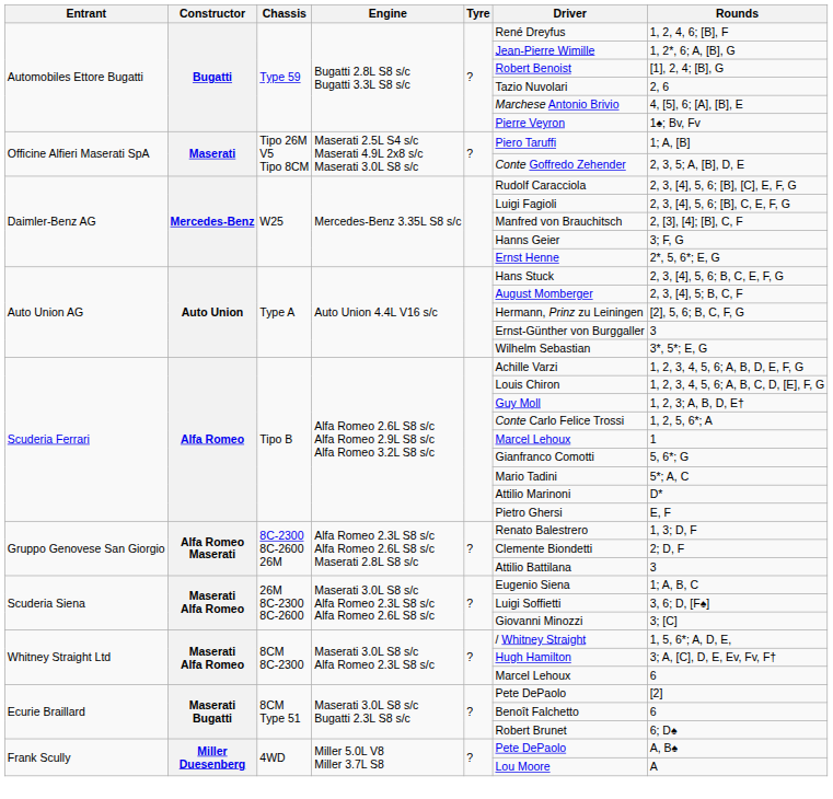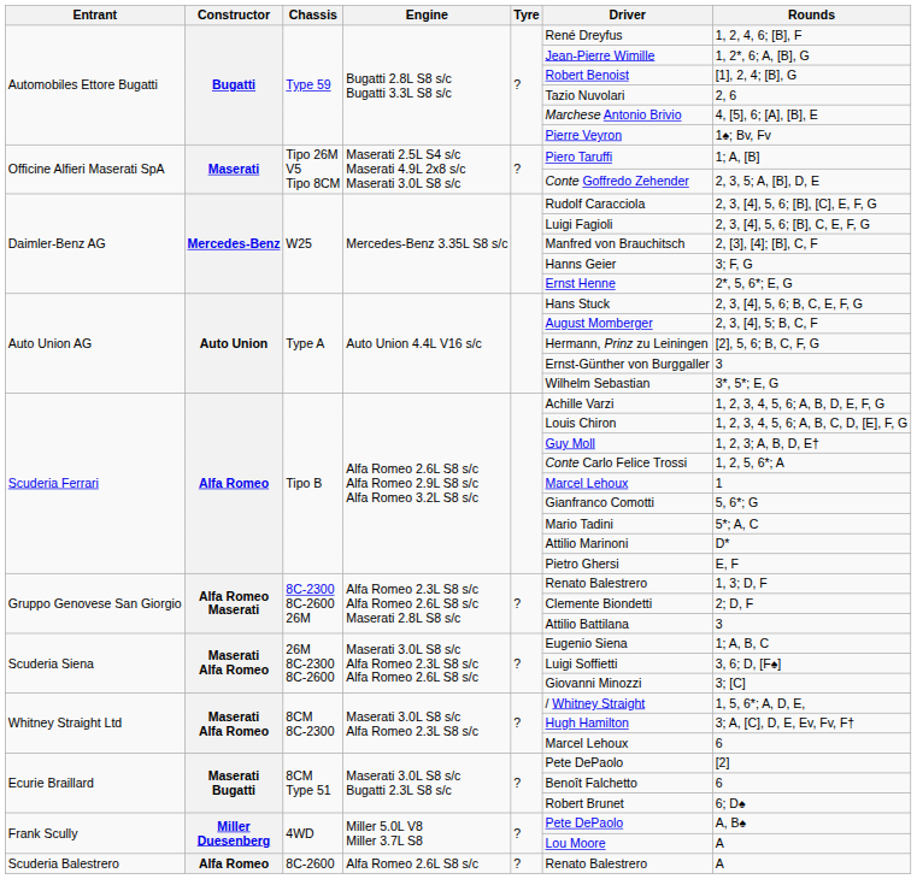+ row: Scuderia Balestrero | Alfa Romeo | 8C-2600 | Alfa Romeo 2.6L S8 s/c | ? | Renato Balestrero | A
